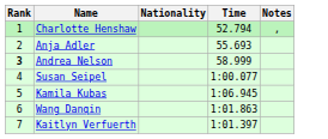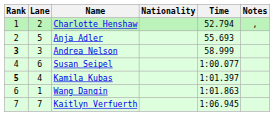+ column: Lane | 2 | 5 | 3 | 6 | 4 | 1 | 7
Kamila Kubas | Rank: normal -> bold
Kamila Kubas | Time: 1:06.945 -> 1:01.397
Kaitlyn Verfuerth | Time: 1:01.397 -> 1:06.945
